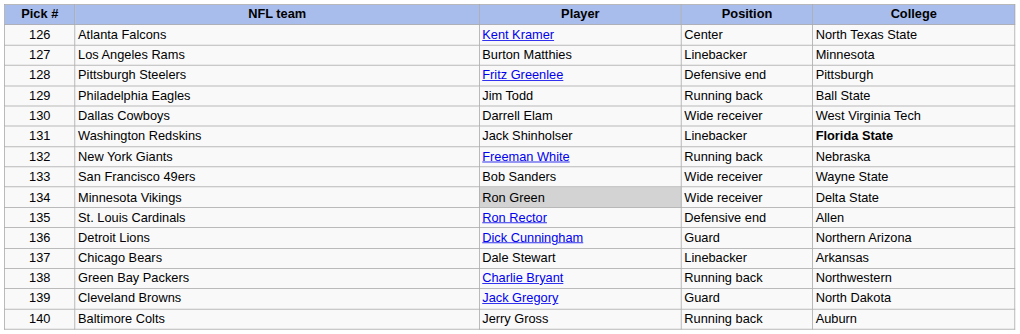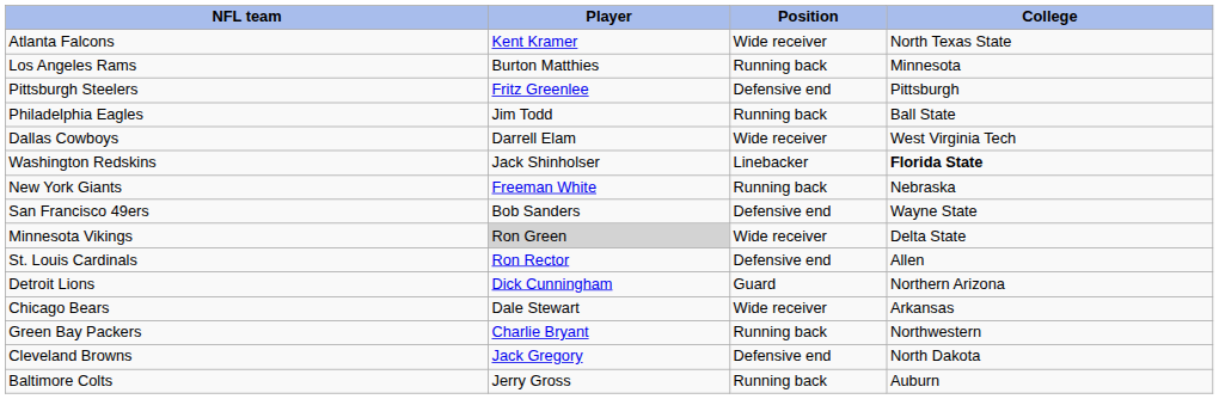- column: Pick # | 126 | 127 | 128 | 129 | 130 | 131 | 132 | 133 | 134 | 135 | 136 | 137 | 138 | 139 | 140
Atlanta Falcons | Position: Center -> Wide receiver
Los Angeles Rams | Position: Linebacker -> Running back
San Francisco 49ers | Position: Wide receiver -> Defensive end
Chicago Bears | Position: Linebacker -> Wide receiver
Cleveland Browns | Position: Guard -> Defensive end
